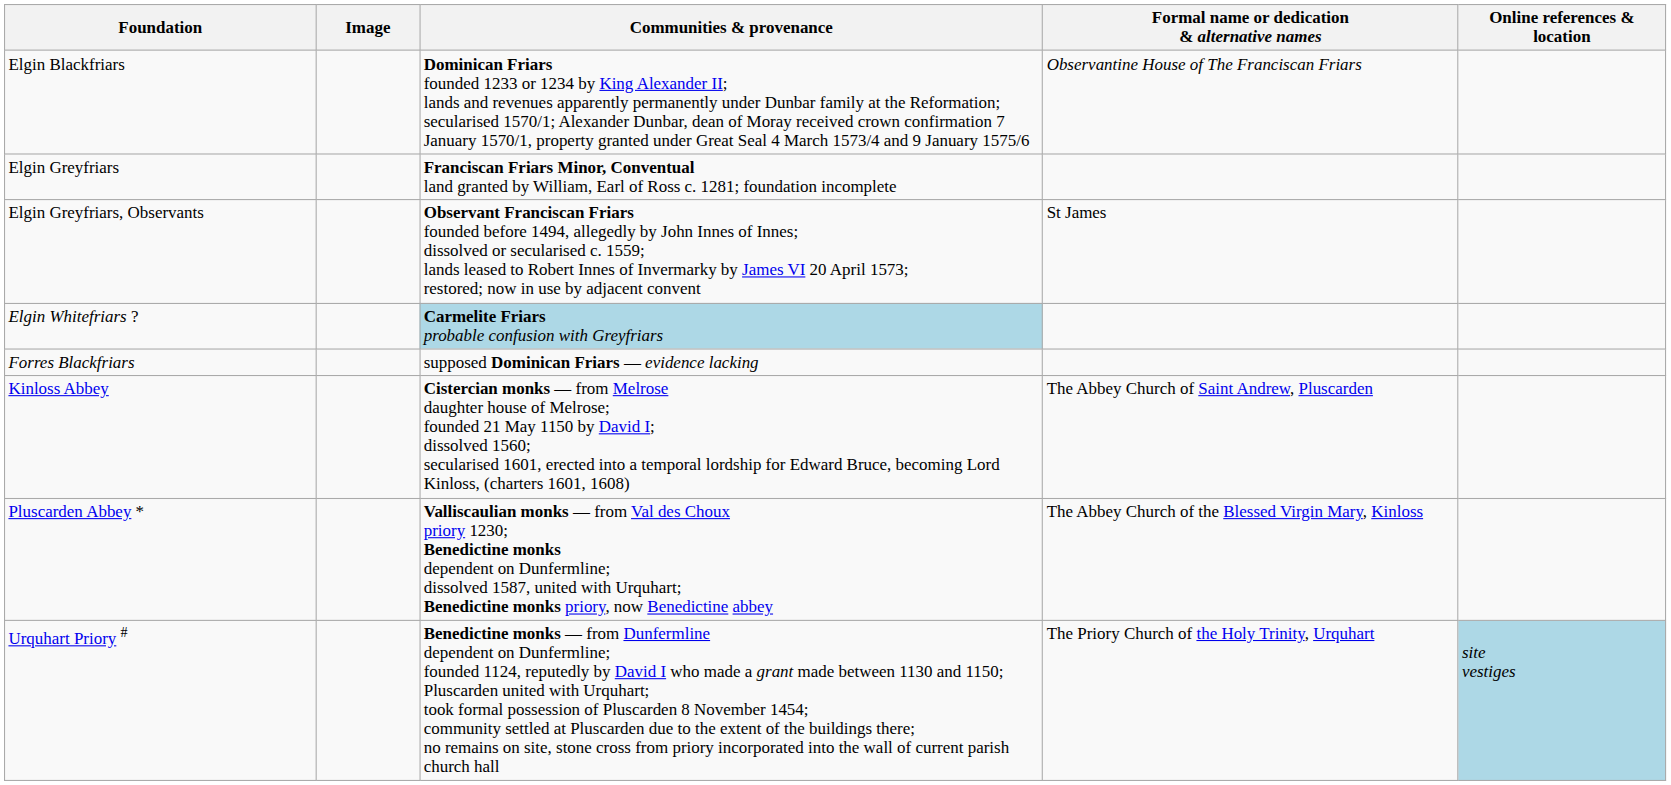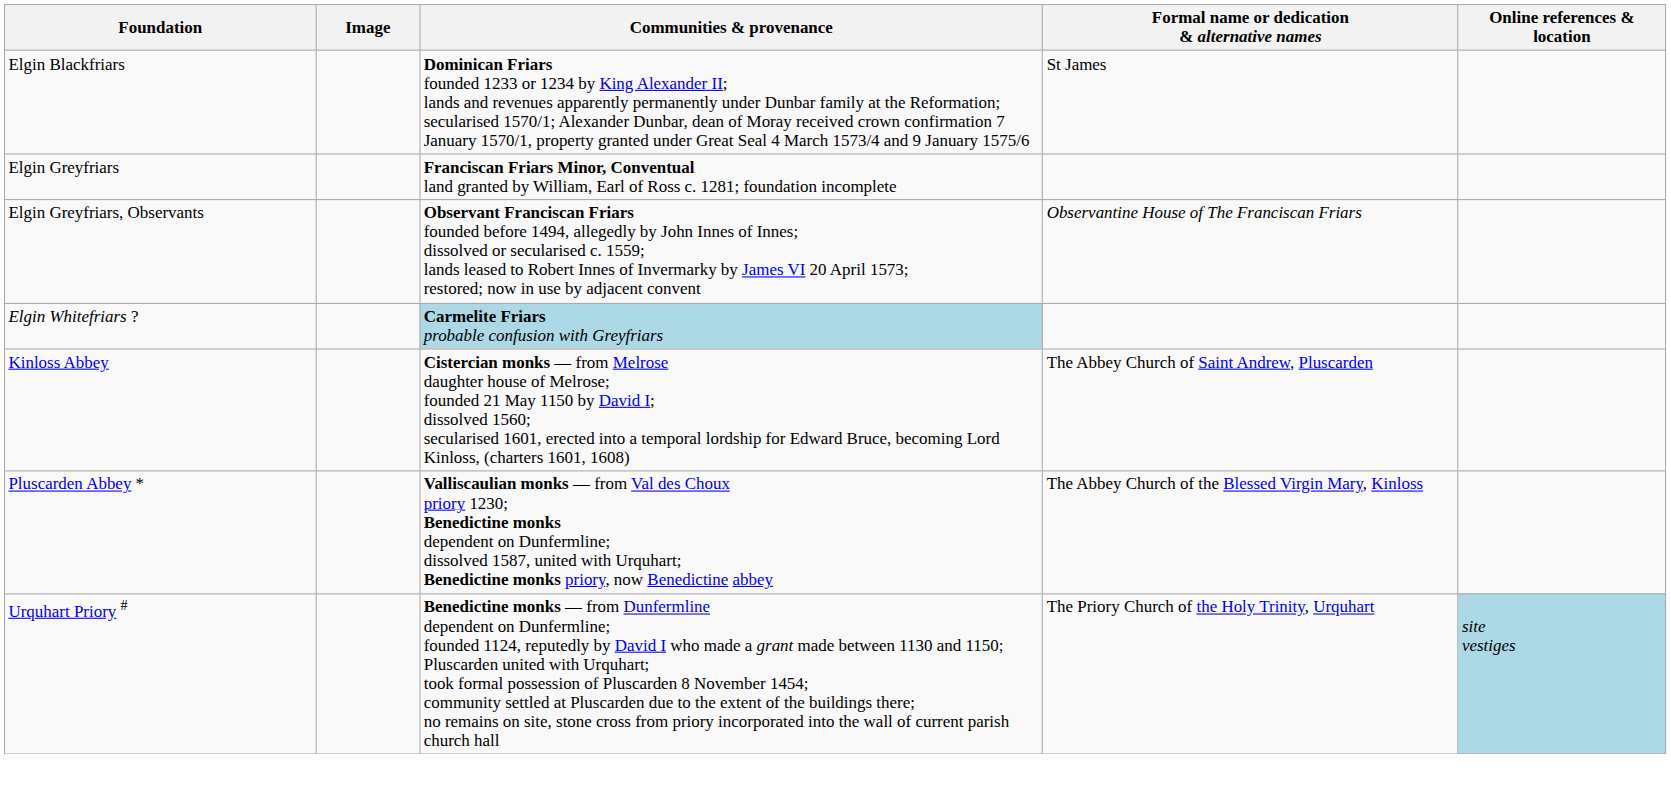Elgin Blackfriars | Formal name or dedication & alternative names: Observantine House of The Franciscan Friars -> St James
Elgin Greyfriars, Observants | Formal name or dedication & alternative names: St James -> Observantine House of The Franciscan Friars
- row: Forres Blackfriars | supposed Dominican Friars — evidence lacking
